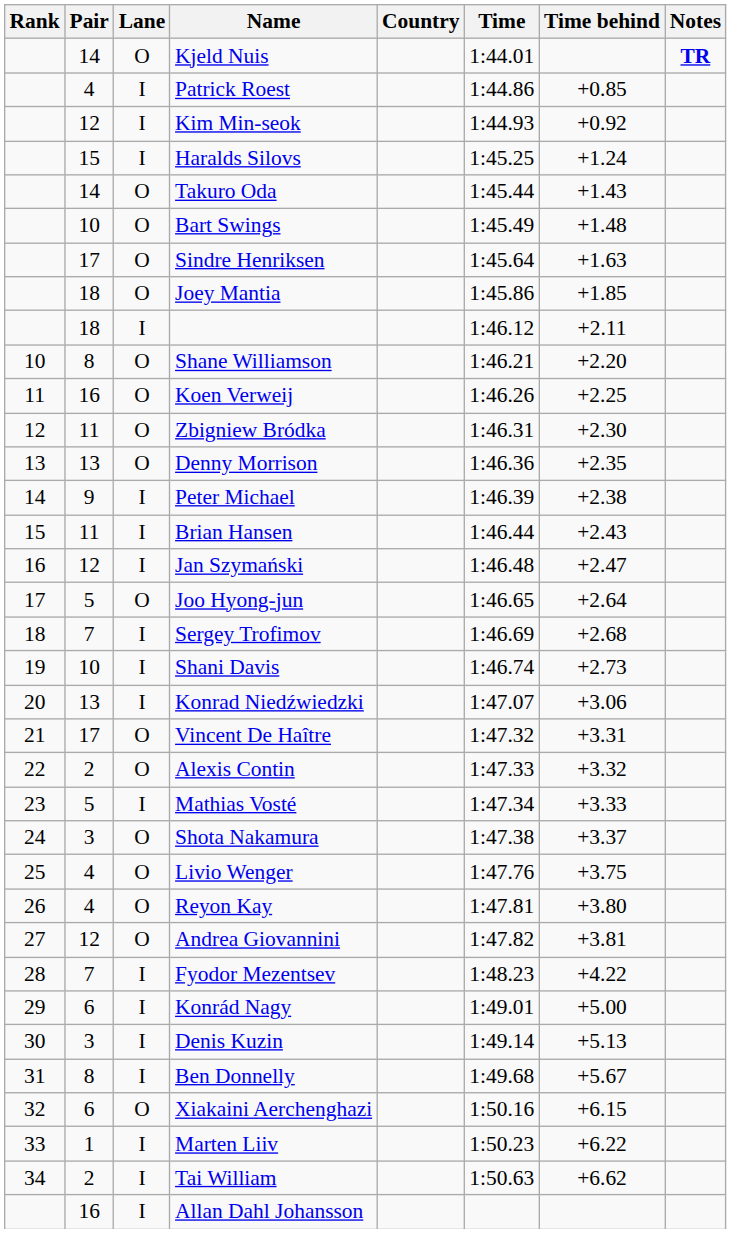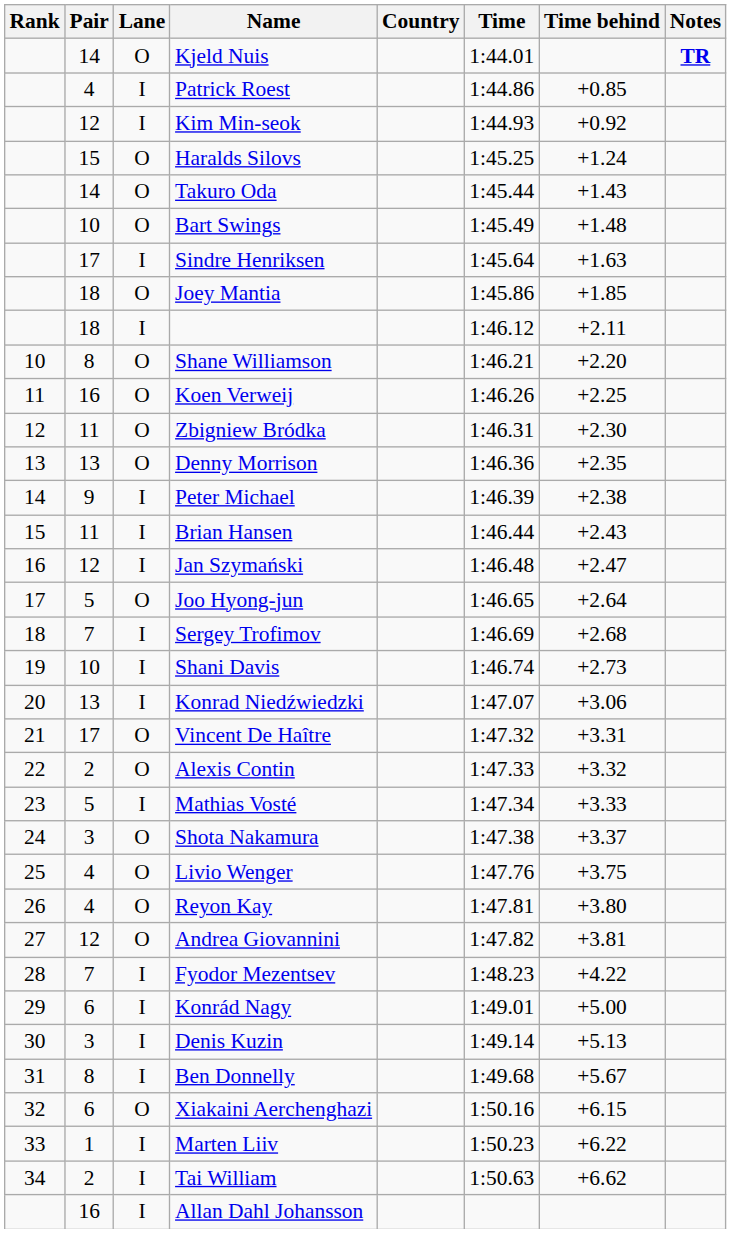Haralds Silovs | Lane: I -> O
Sindre Henriksen | Lane: O -> I
